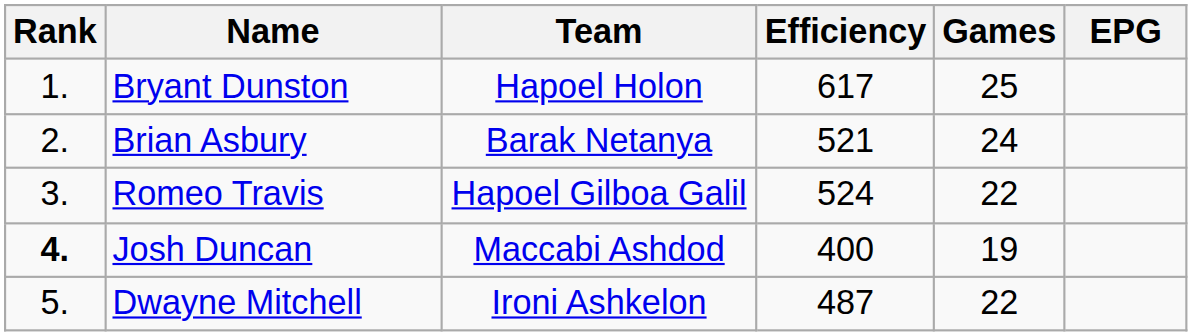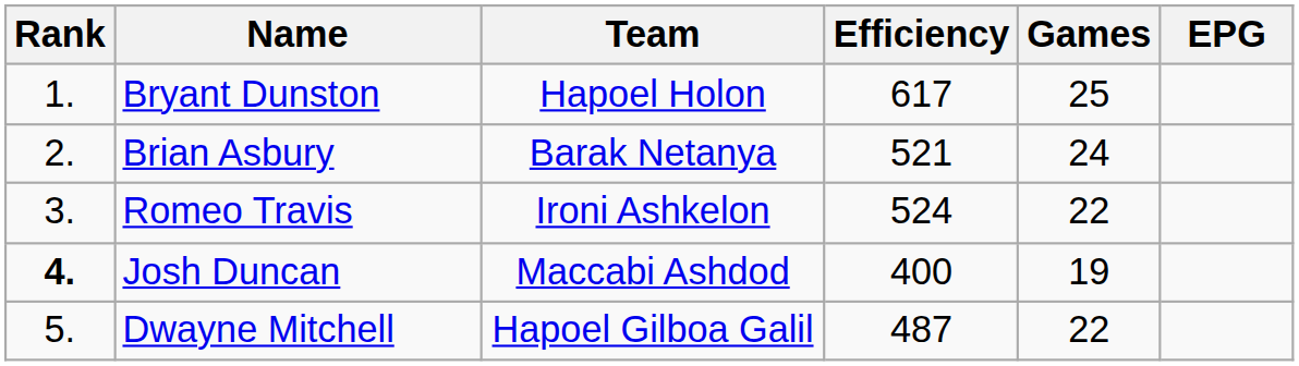Romeo Travis | Team: Hapoel Gilboa Galil -> Ironi Ashkelon
Dwayne Mitchell | Team: Ironi Ashkelon -> Hapoel Gilboa Galil
